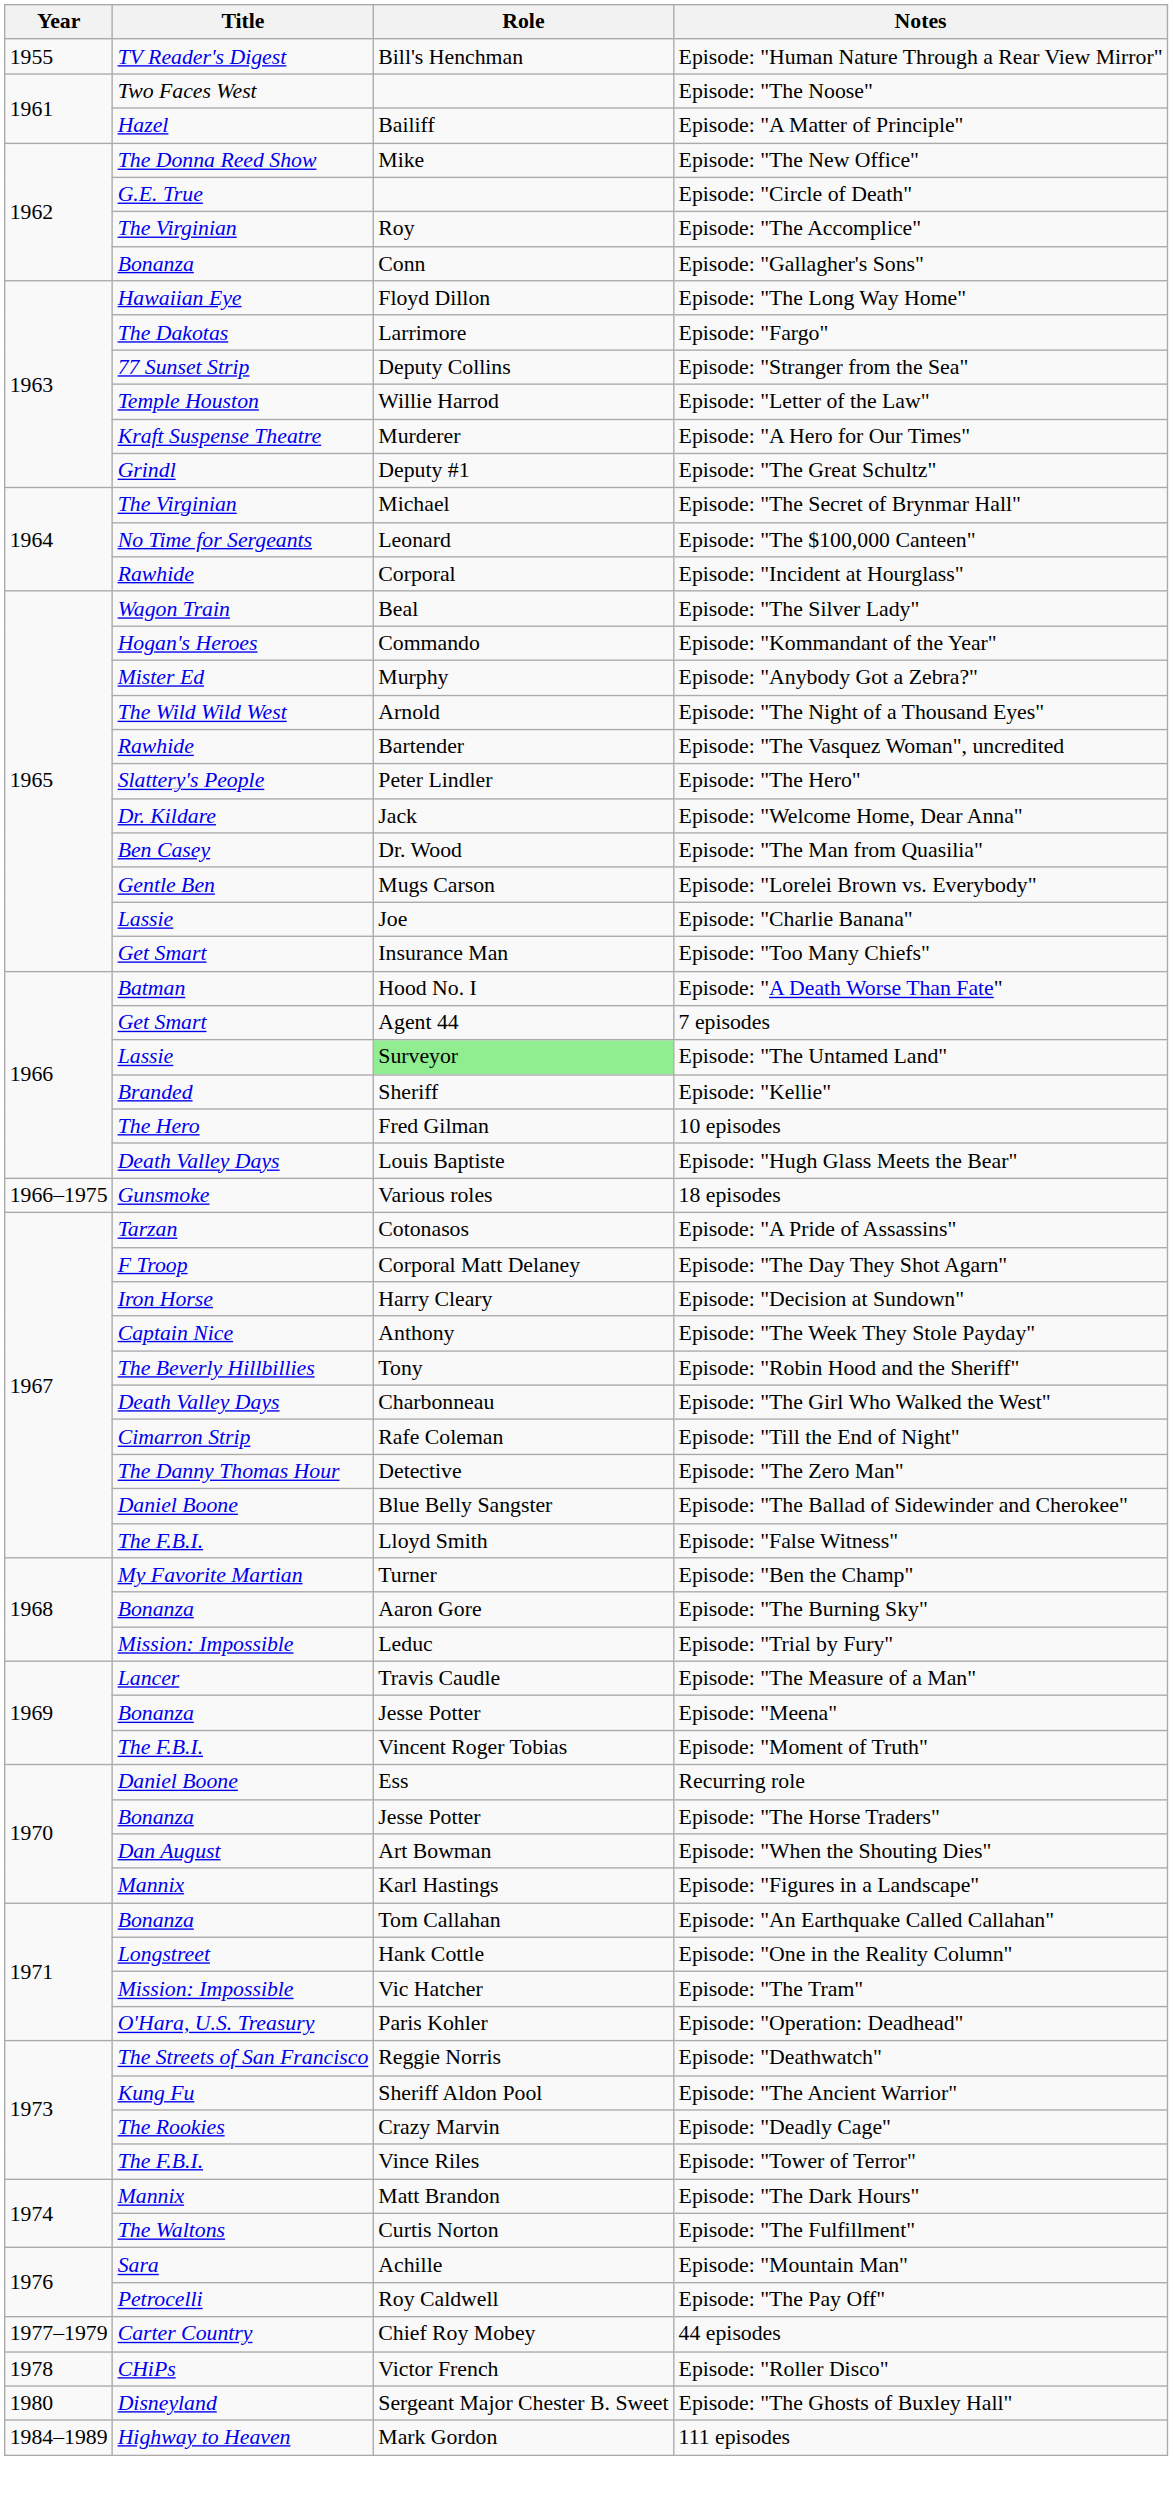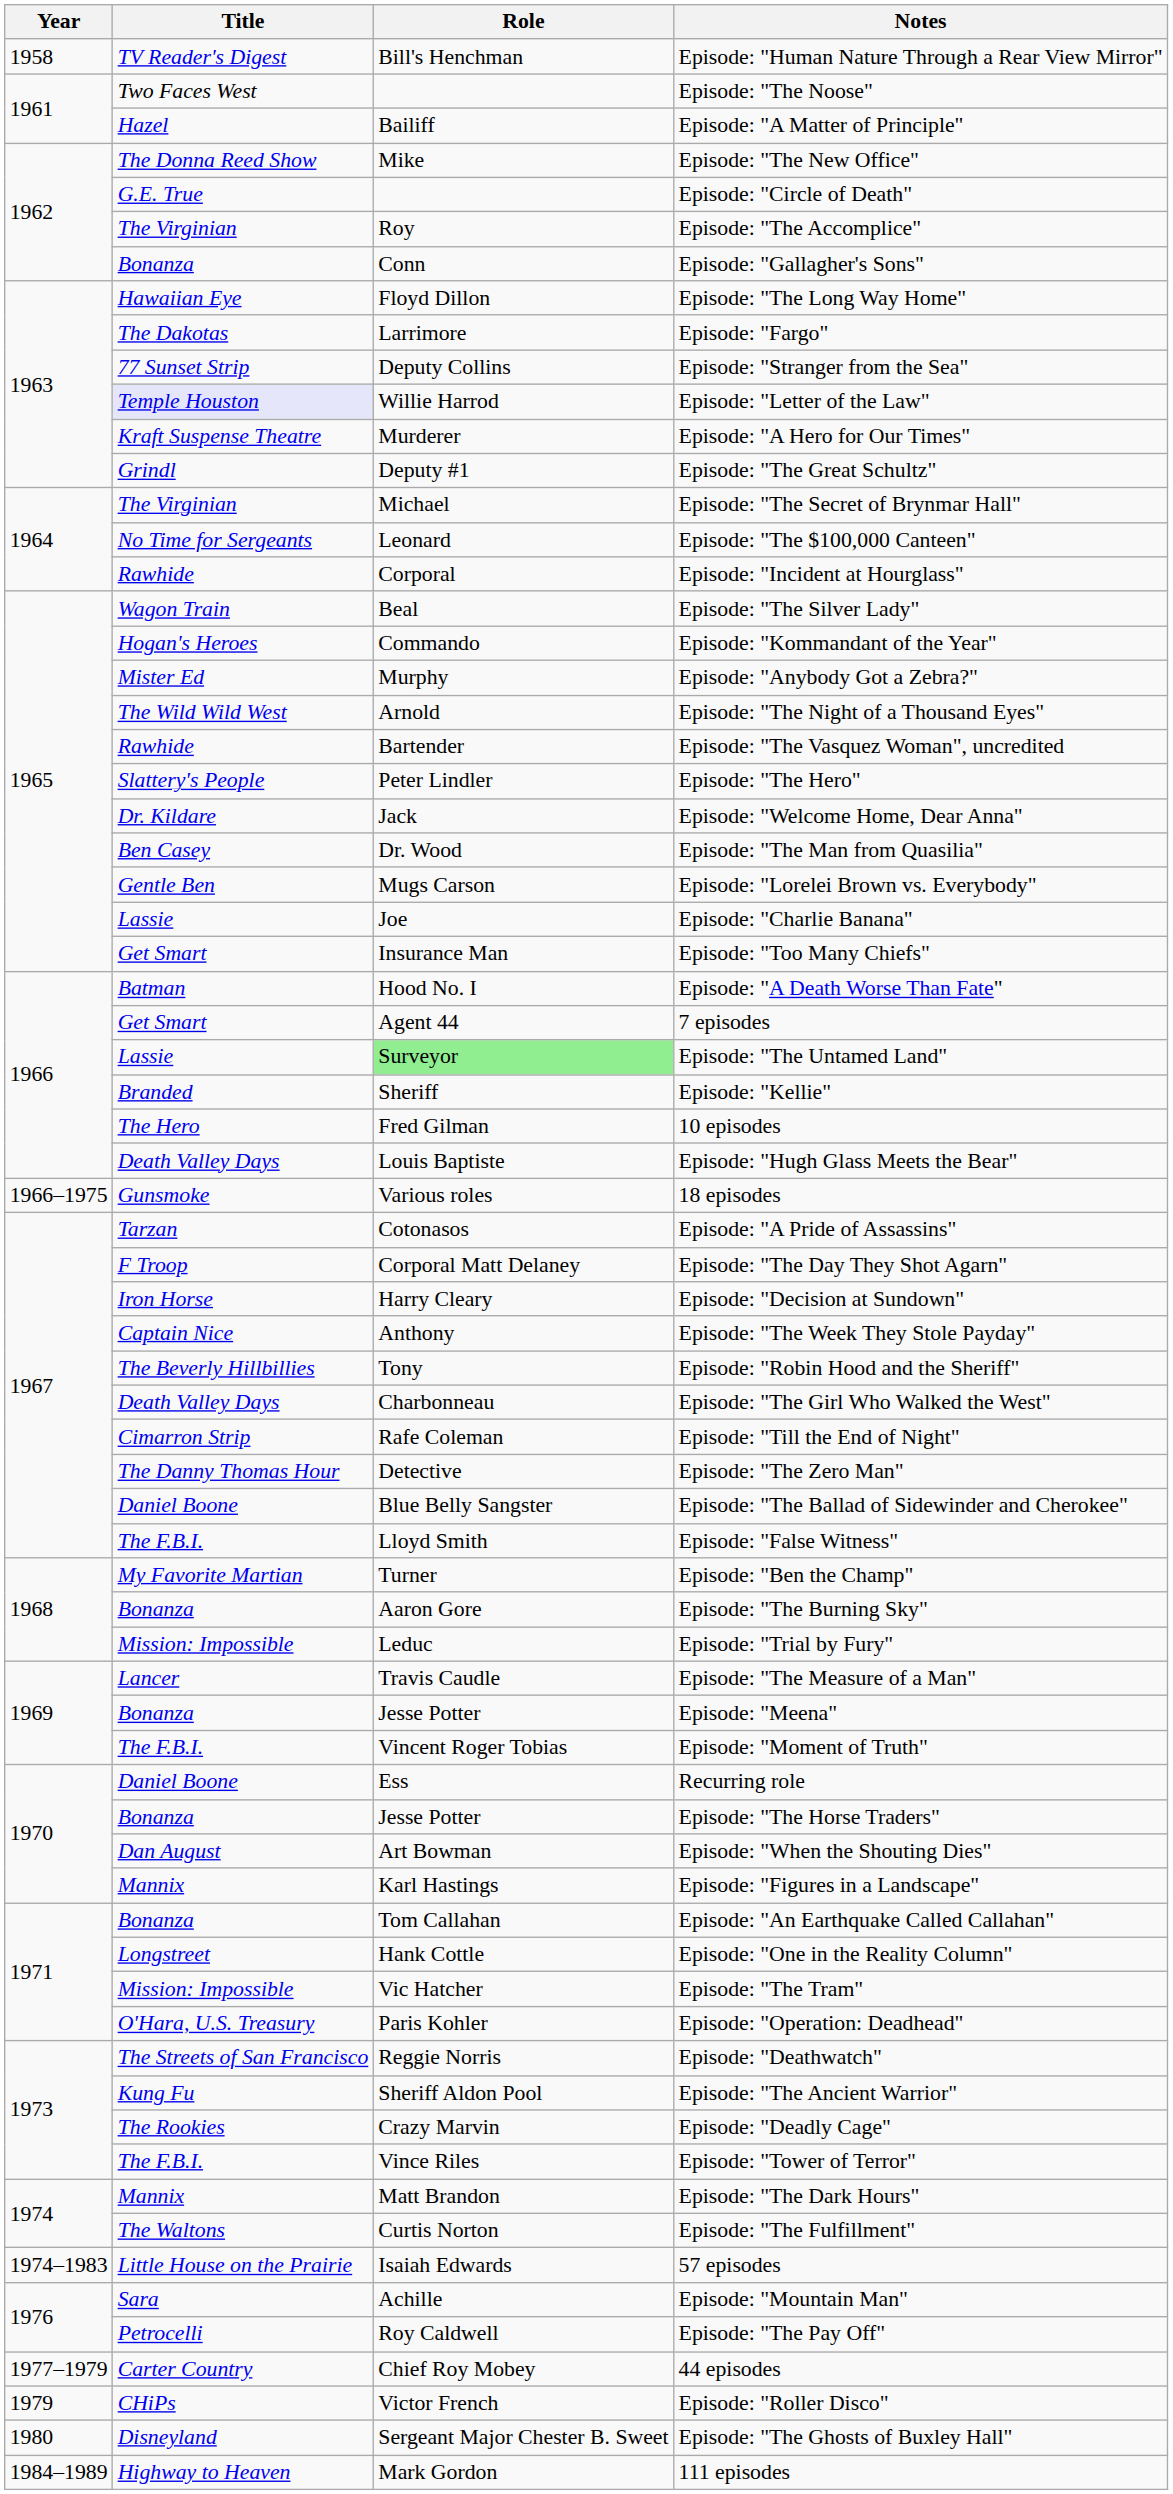Episode: "Human Nature Through a Rear View Mirror" | Year: 1955 -> 1958
Episode: "Letter of the Law" | Title: no background -> lavender background
+ row: 1974–1983 | Little House on the Prairie | Isaiah Edwards | 57 episodes
Episode: "Roller Disco" | Year: 1978 -> 1979
